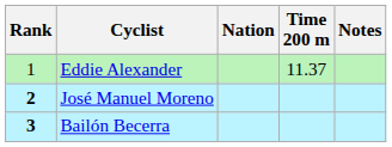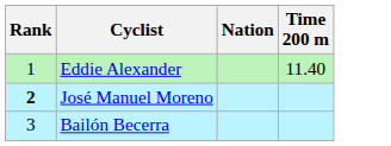- column: Notes
Eddie Alexander | Time 200 m: 11.37 -> 11.40
Bailón Becerra | Rank: bold -> normal
